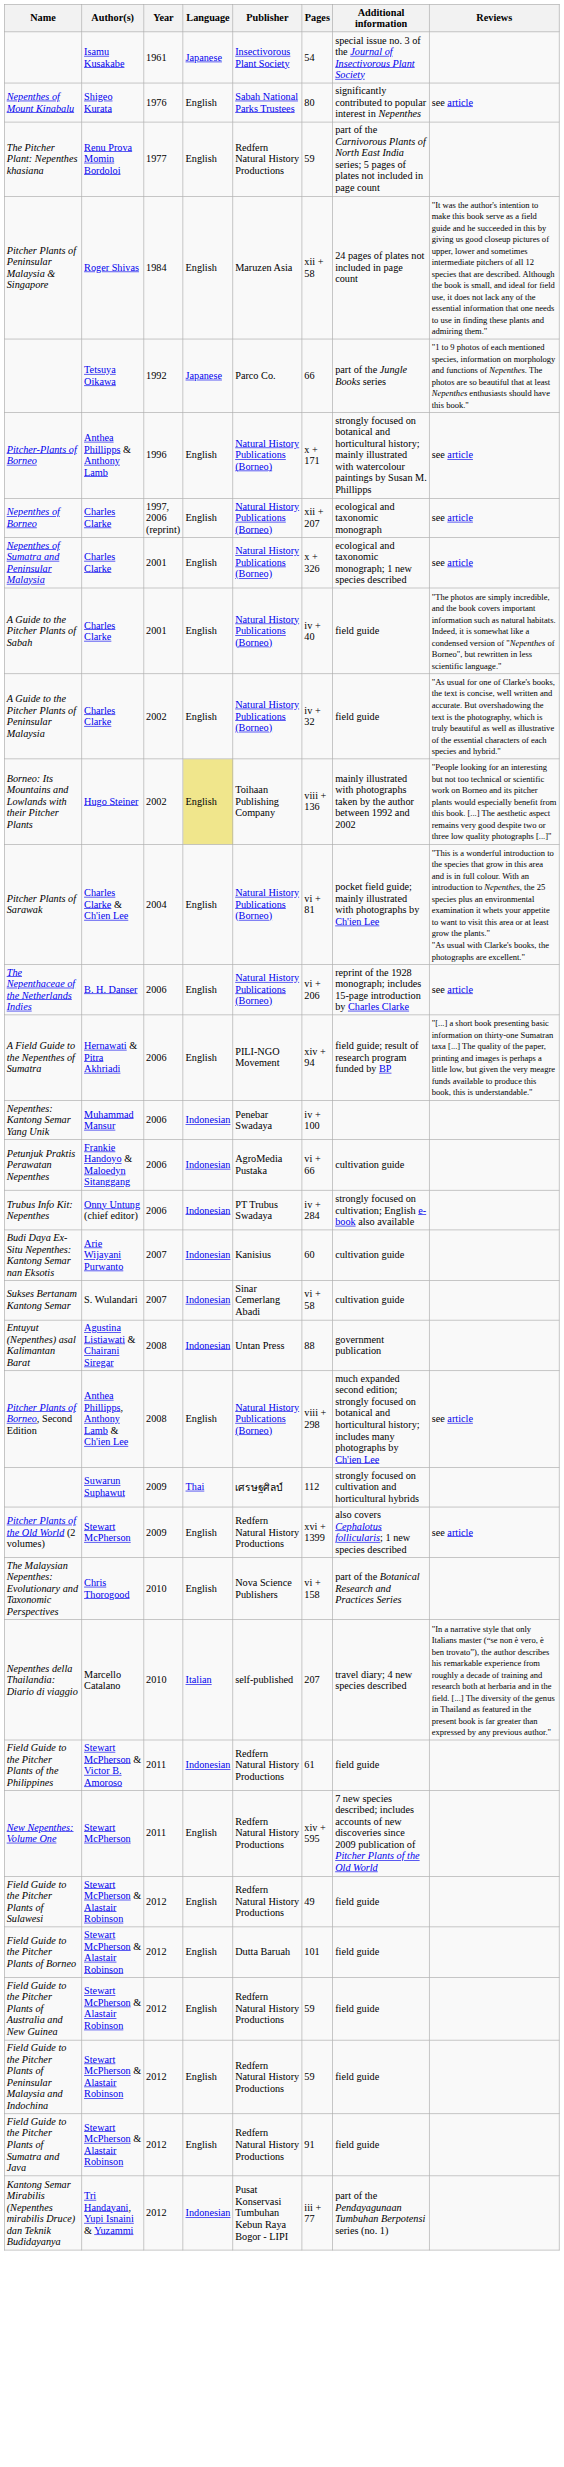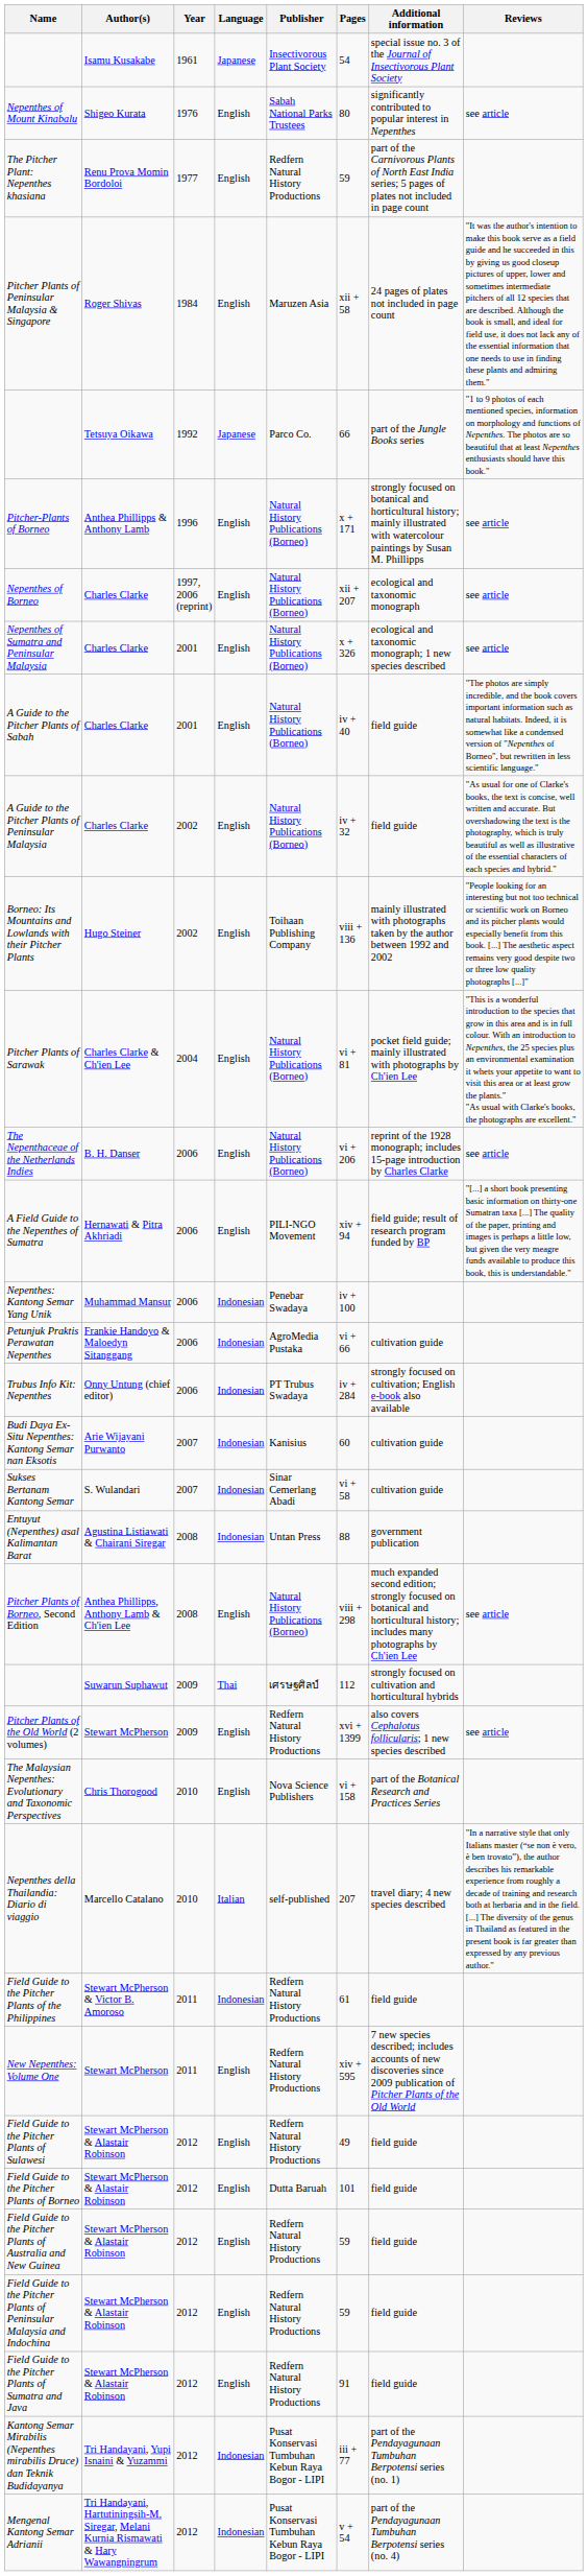Borneo: Its Mountains and Lowlands with their Pitcher Plants | Language: khaki background -> no background
+ row: Mengenal Kantong Semar Adrianii | Tri Handayani, Hartutiningsih-M. Siregar, Melani Kurnia Rismawati & Hary Wawangningrum | 2012 | Indonesian | Pusat Konservasi Tumbuhan Kebun Raya Bogor - LIPI | v + 54 | part of the Pendayagunaan Tumbuhan Berpotensi series (no. 4)
